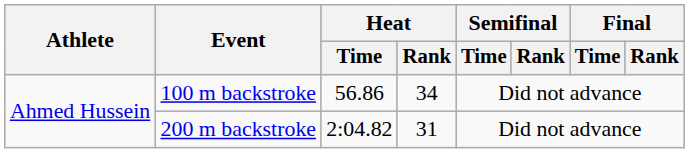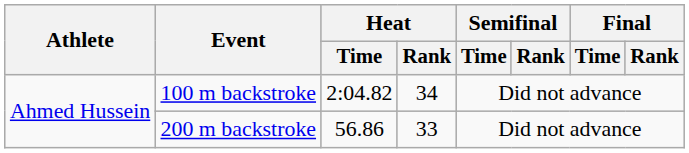100 m backstroke | Heat / Time: 56.86 -> 2:04.82
200 m backstroke | Heat / Time: 2:04.82 -> 56.86
200 m backstroke | Heat / Rank: 31 -> 33
